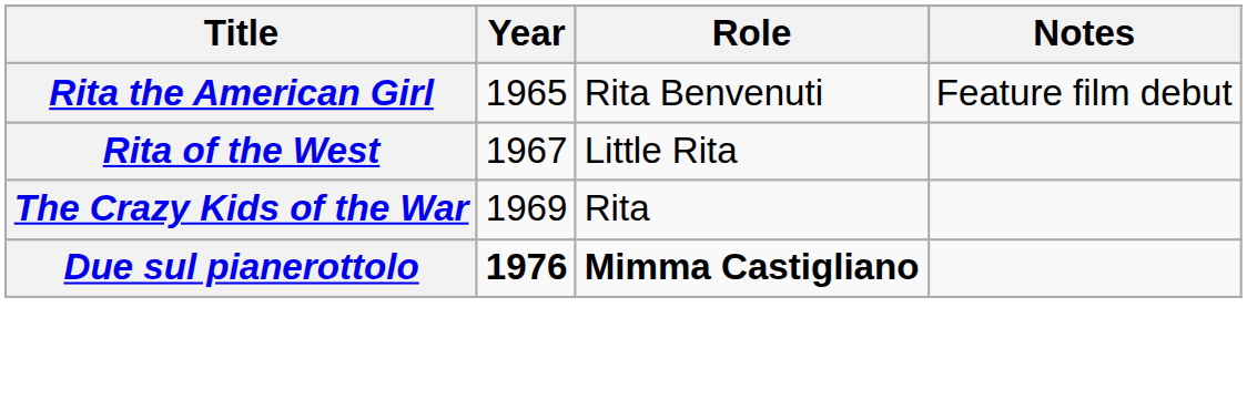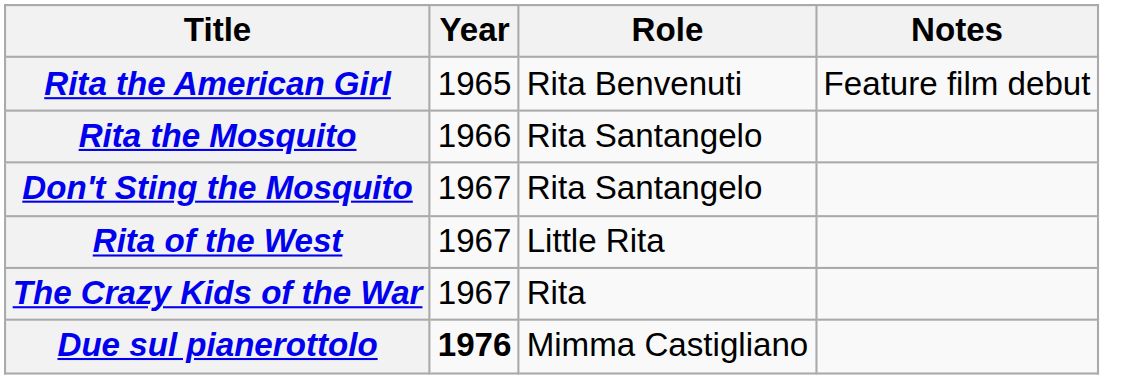+ row: Rita the Mosquito | 1966 | Rita Santangelo
+ row: Don't Sting the Mosquito | 1967 | Rita Santangelo
The Crazy Kids of the War | Year: 1969 -> 1967
Due sul pianerottolo | Role: bold -> normal
